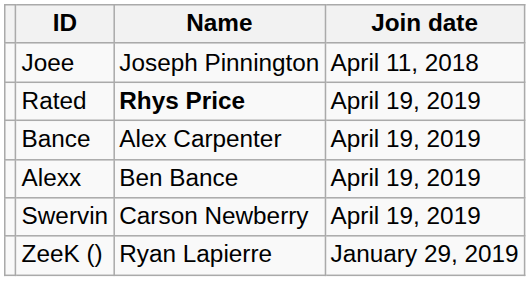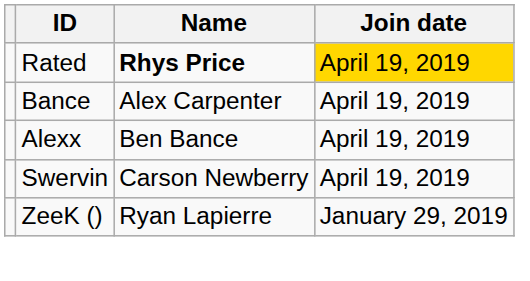- row: Joee | Joseph Pinnington | April 11, 2018
Rated | Join date: no background -> gold background
